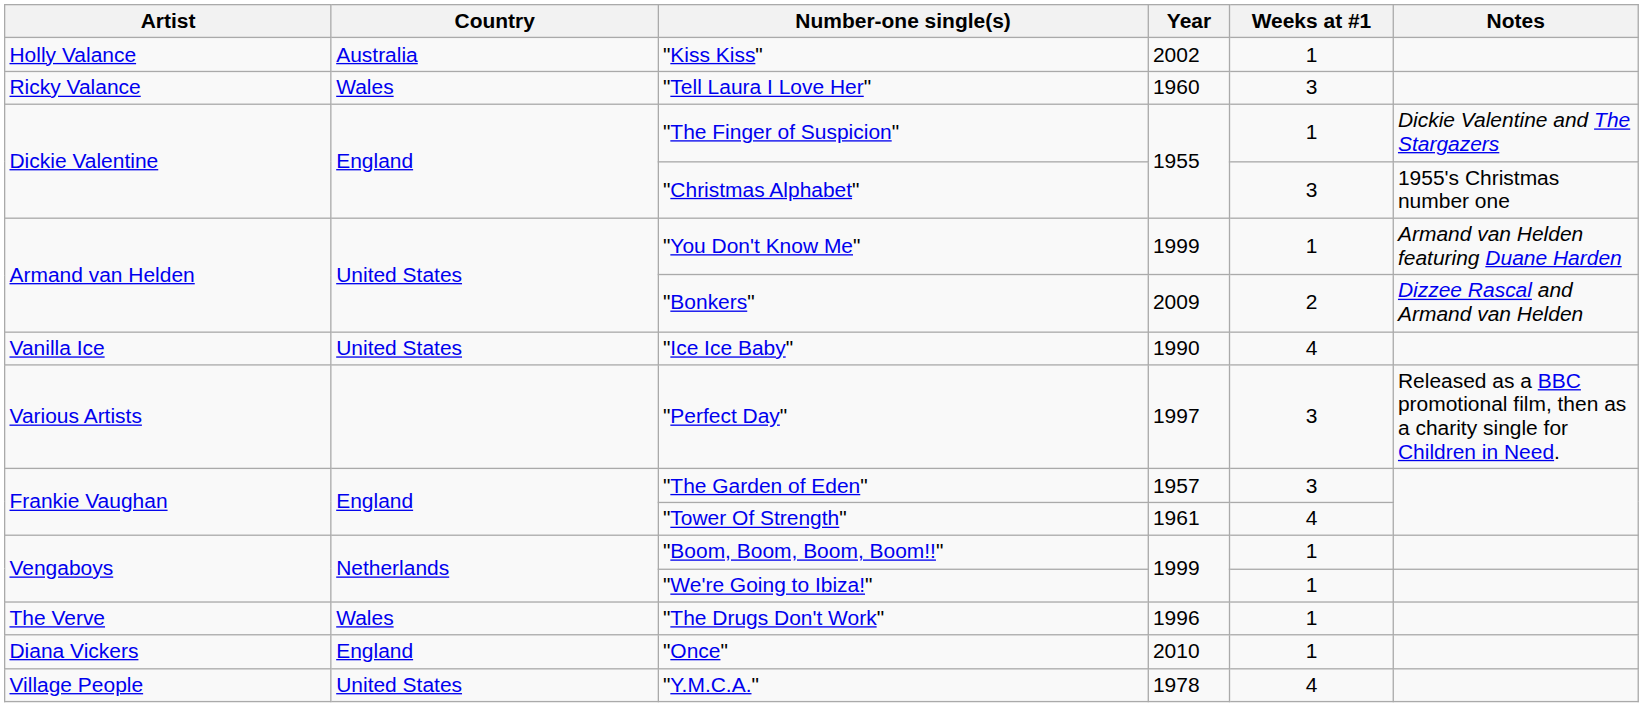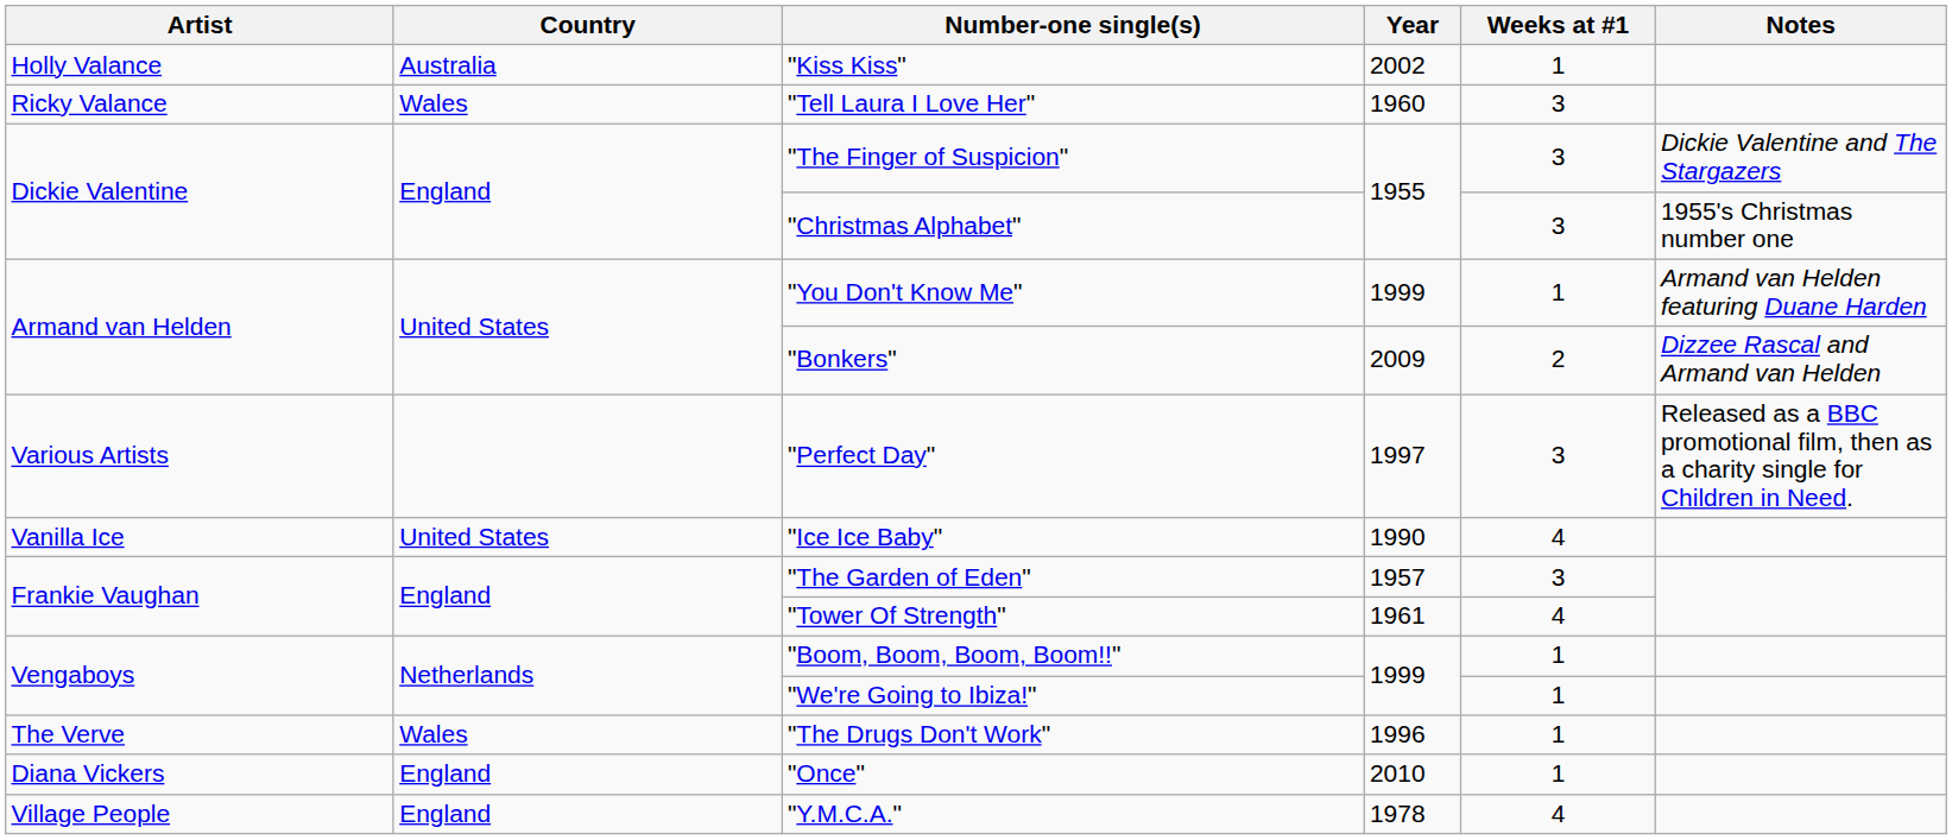"The Finger of Suspicion" | Weeks at #1: 1 -> 3
rows swapped: "Ice Ice Baby" <-> "Perfect Day"
"Y.M.C.A." | Country: United States -> England
